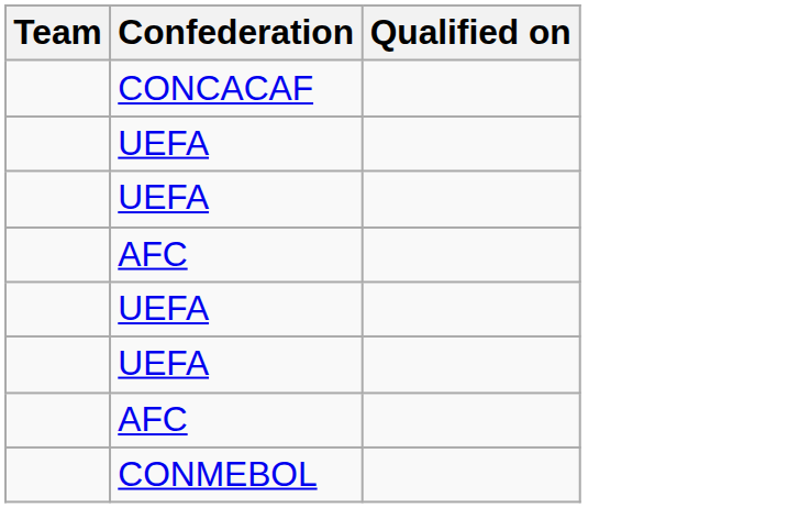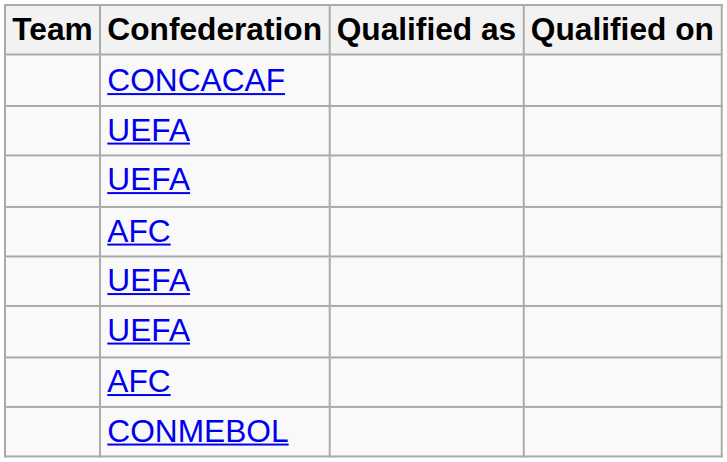+ column: Qualified as
